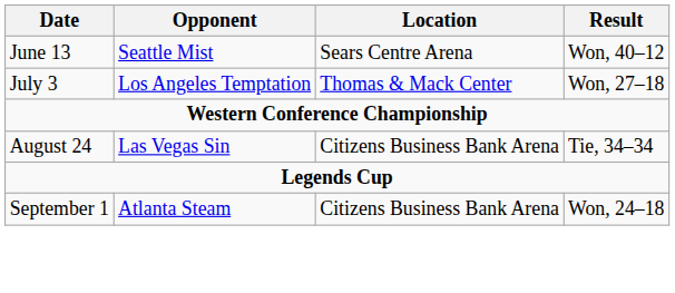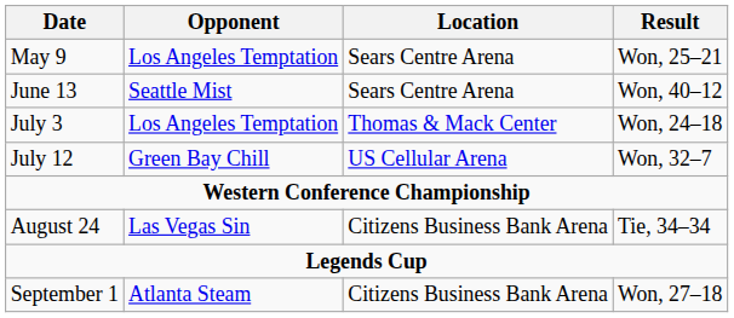+ row: May 9 | Los Angeles Temptation | Sears Centre Arena | Won, 25–21
July 3 | Result: Won, 27–18 -> Won, 24–18
+ row: July 12 | Green Bay Chill | US Cellular Arena | Won, 32–7
September 1 | Result: Won, 24–18 -> Won, 27–18
